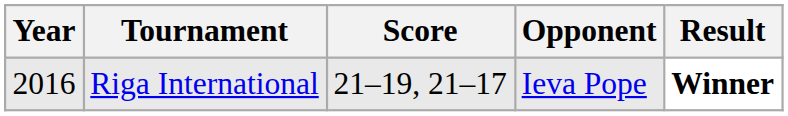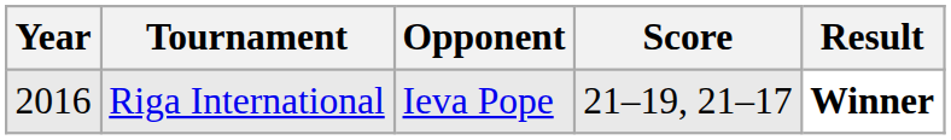columns swapped: Opponent <-> Score
